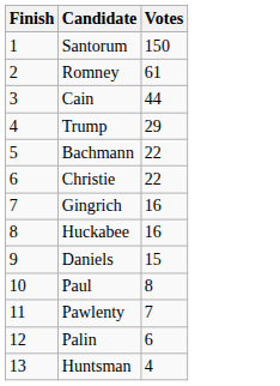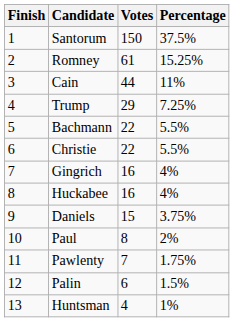+ column: Percentage | 37.5% | 15.25% | 11% | 7.25% | 5.5% | 5.5% | 4% | 4% | 3.75% | 2% | 1.75% | 1.5% | 1%
